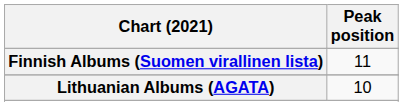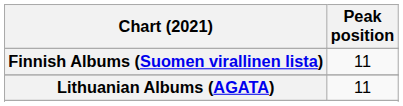Lithuanian Albums (AGATA) | Peak position: 10 -> 11
